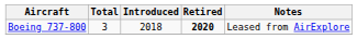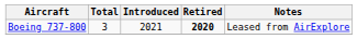Boeing 737-800 | Introduced: 2018 -> 2021
